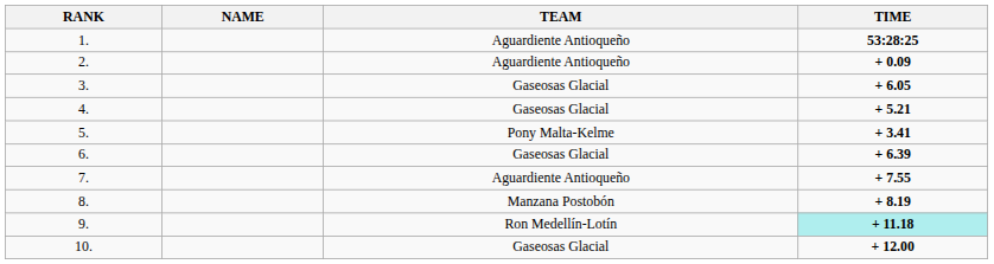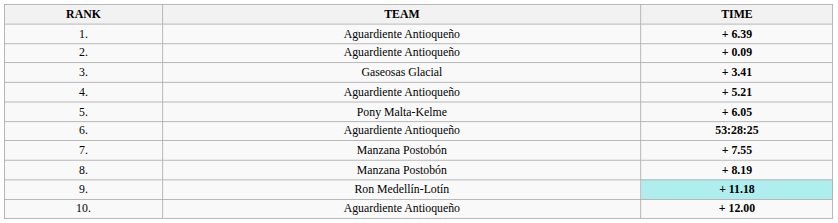- column: NAME
1. | TIME: 53:28:25 -> + 6.39
3. | TIME: + 6.05 -> + 3.41
4. | TEAM: Gaseosas Glacial -> Aguardiente Antioqueño
5. | TIME: + 3.41 -> + 6.05
6. | TEAM: Gaseosas Glacial -> Aguardiente Antioqueño
6. | TIME: + 6.39 -> 53:28:25
7. | TEAM: Aguardiente Antioqueño -> Manzana Postobón
10. | TEAM: Gaseosas Glacial -> Aguardiente Antioqueño
